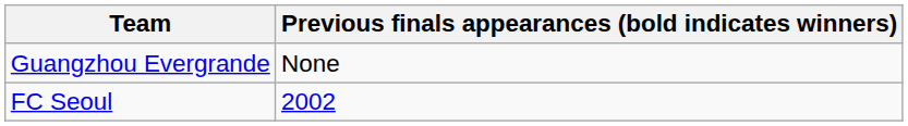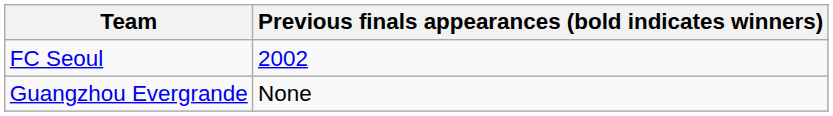rows swapped: FC Seoul <-> Guangzhou Evergrande
